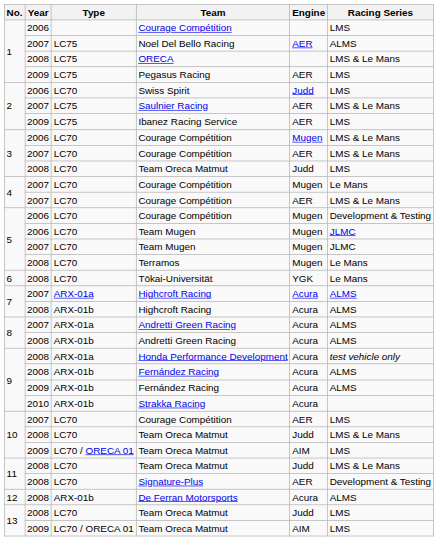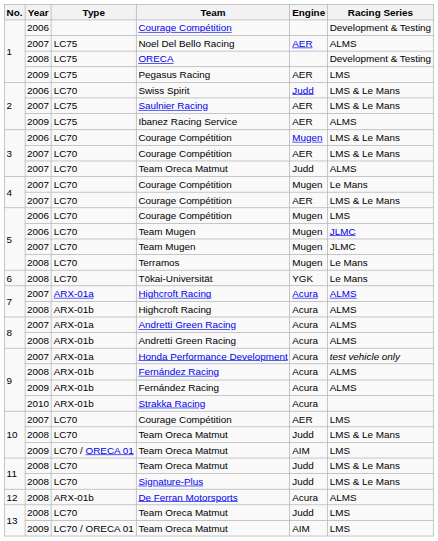1 / Courage Compétition | Racing Series: LMS -> Development & Testing
ORECA | Racing Series: LMS & Le Mans -> Development & Testing
Swiss Spirit | Racing Series: LMS -> LMS & Le Mans
Ibanez Racing Service | Racing Series: LMS -> ALMS
3 / Team Oreca Matmut | Year: 2008 -> 2007
3 / Team Oreca Matmut | Racing Series: LMS -> ALMS
5 / Courage Compétition | Racing Series: Development & Testing -> LMS
Honda Performance Development | Year: 2008 -> 2007
Signature-Plus | Engine: AER -> Judd
Signature-Plus | Racing Series: Development & Testing -> LMS & Le Mans
